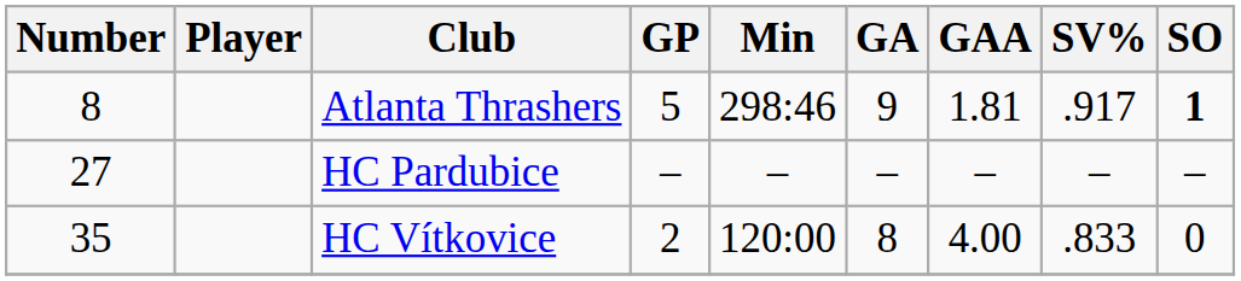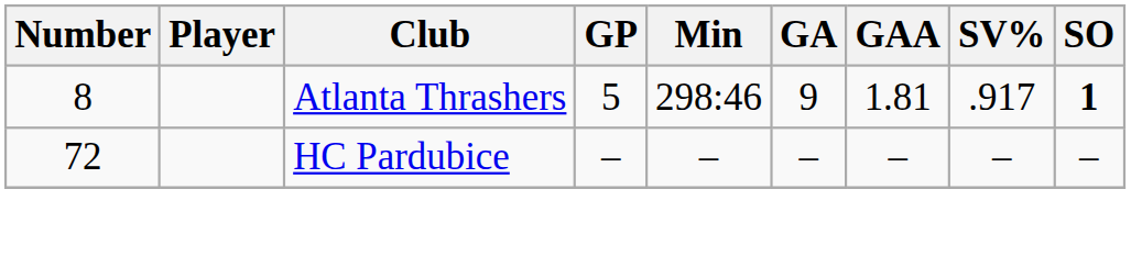HC Pardubice | Number: 27 -> 72
- row: 35 | HC Vítkovice | 2 | 120:00 | 8 | 4.00 | .833 | 0
